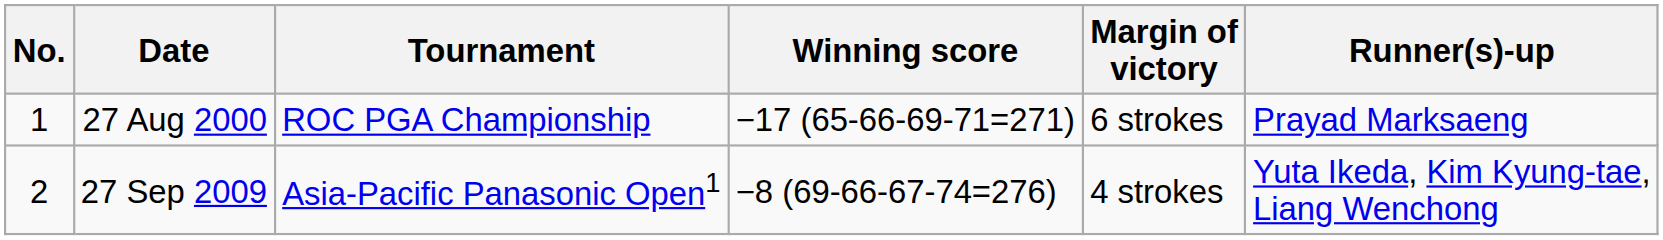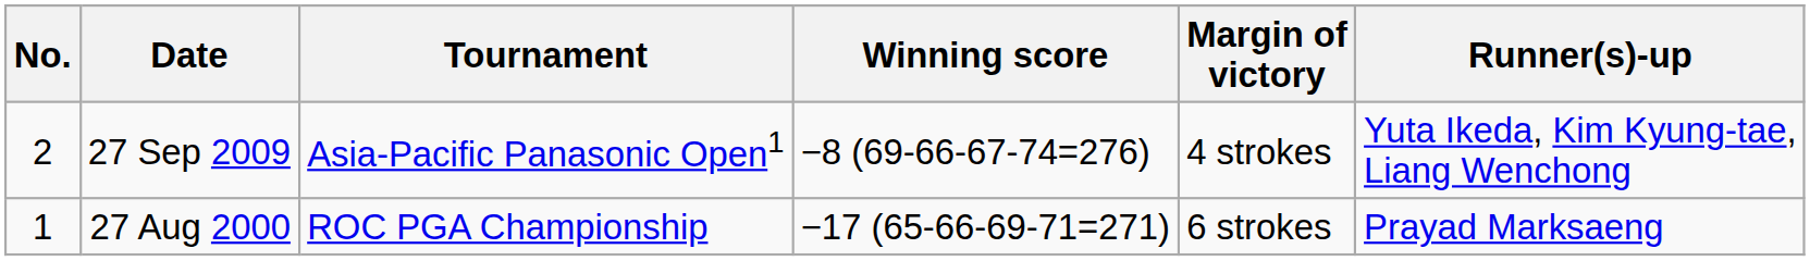rows swapped: 27 Aug 2000 <-> 27 Sep 2009
